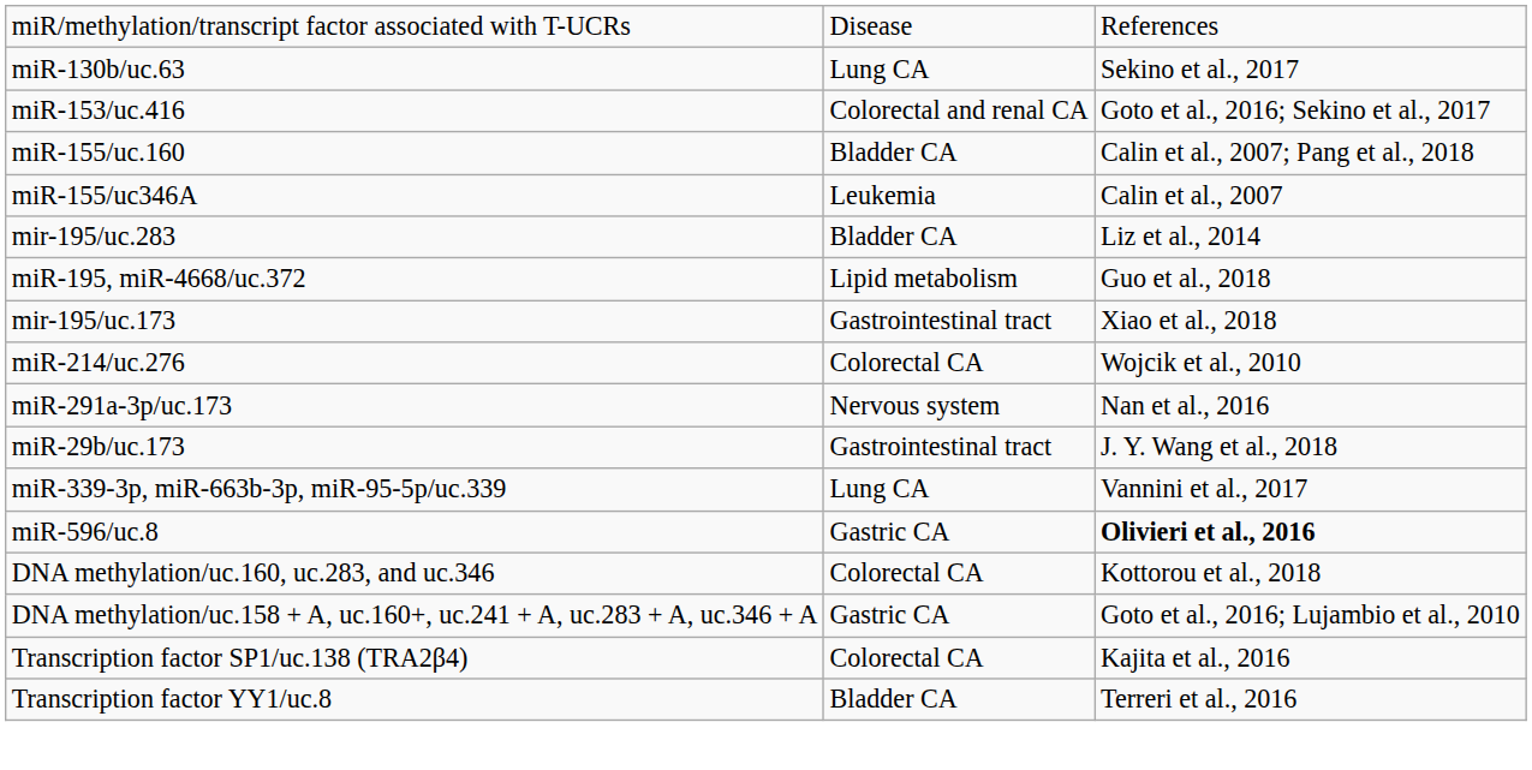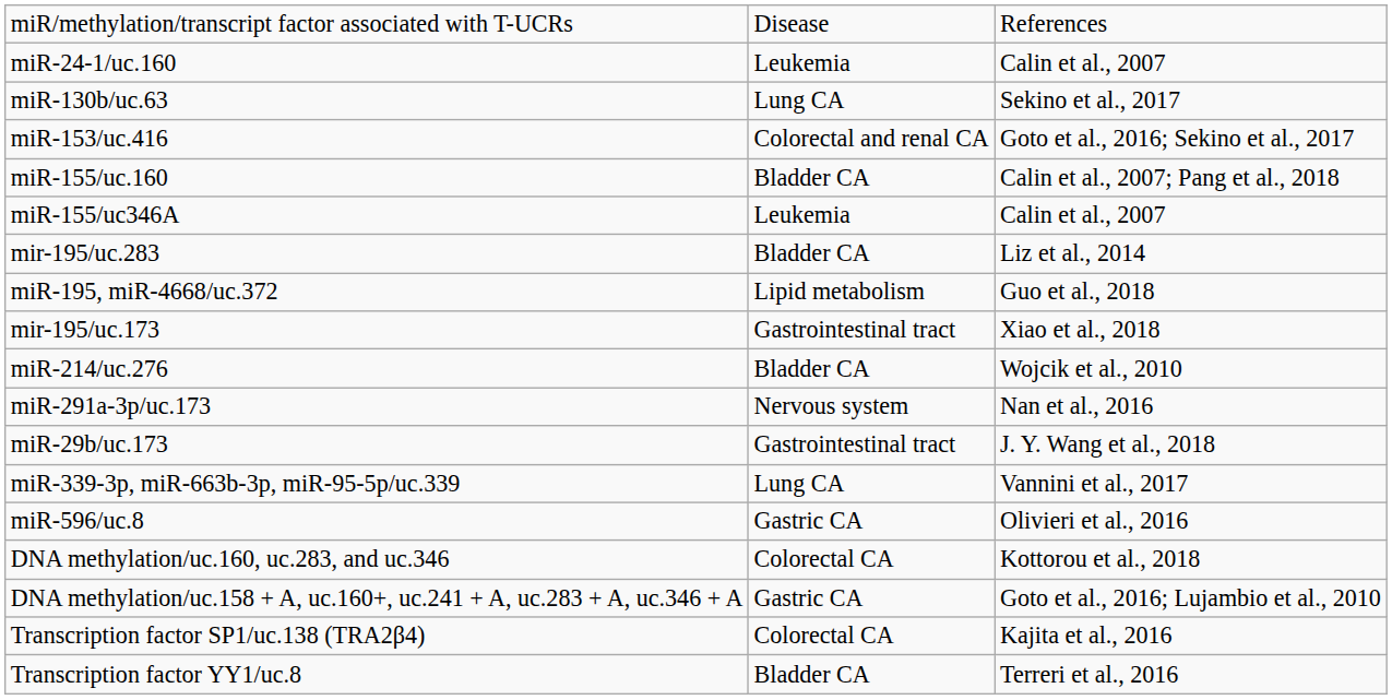+ row: miR-24-1/uc.160 | Leukemia | Calin et al., 2007
miR-214/uc.276 | column 2: Colorectal CA -> Bladder CA
miR-596/uc.8 | column 3: bold -> normal
